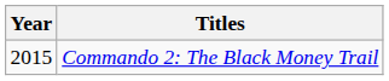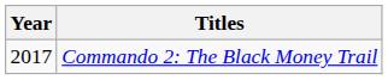Commando 2: The Black Money Trail | Year: 2015 -> 2017
